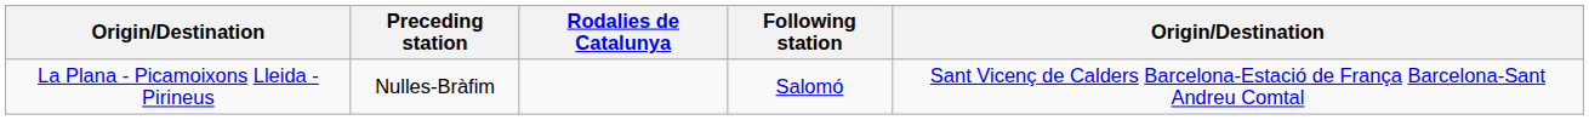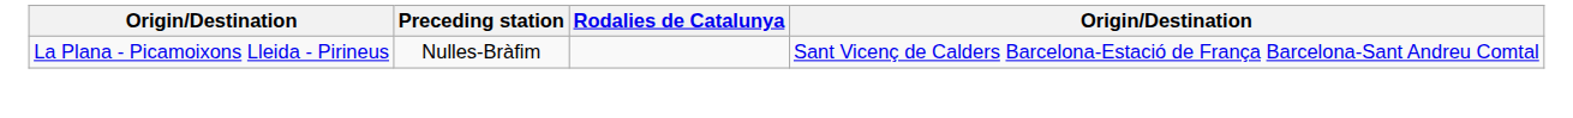- column: Following station | Salomó
